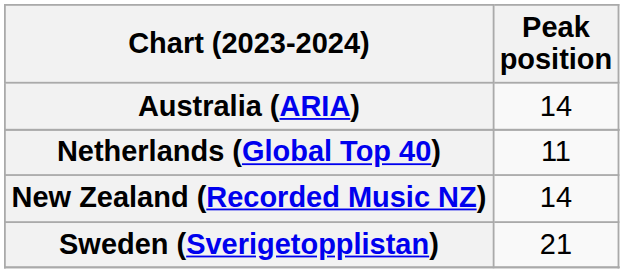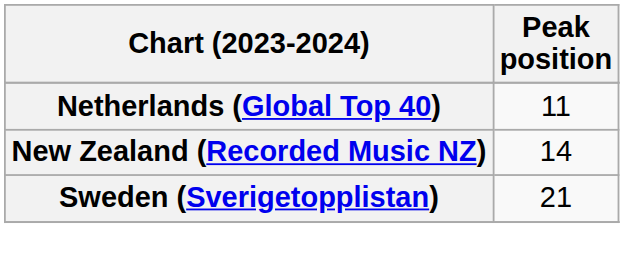- row: Australia (ARIA) | 14
